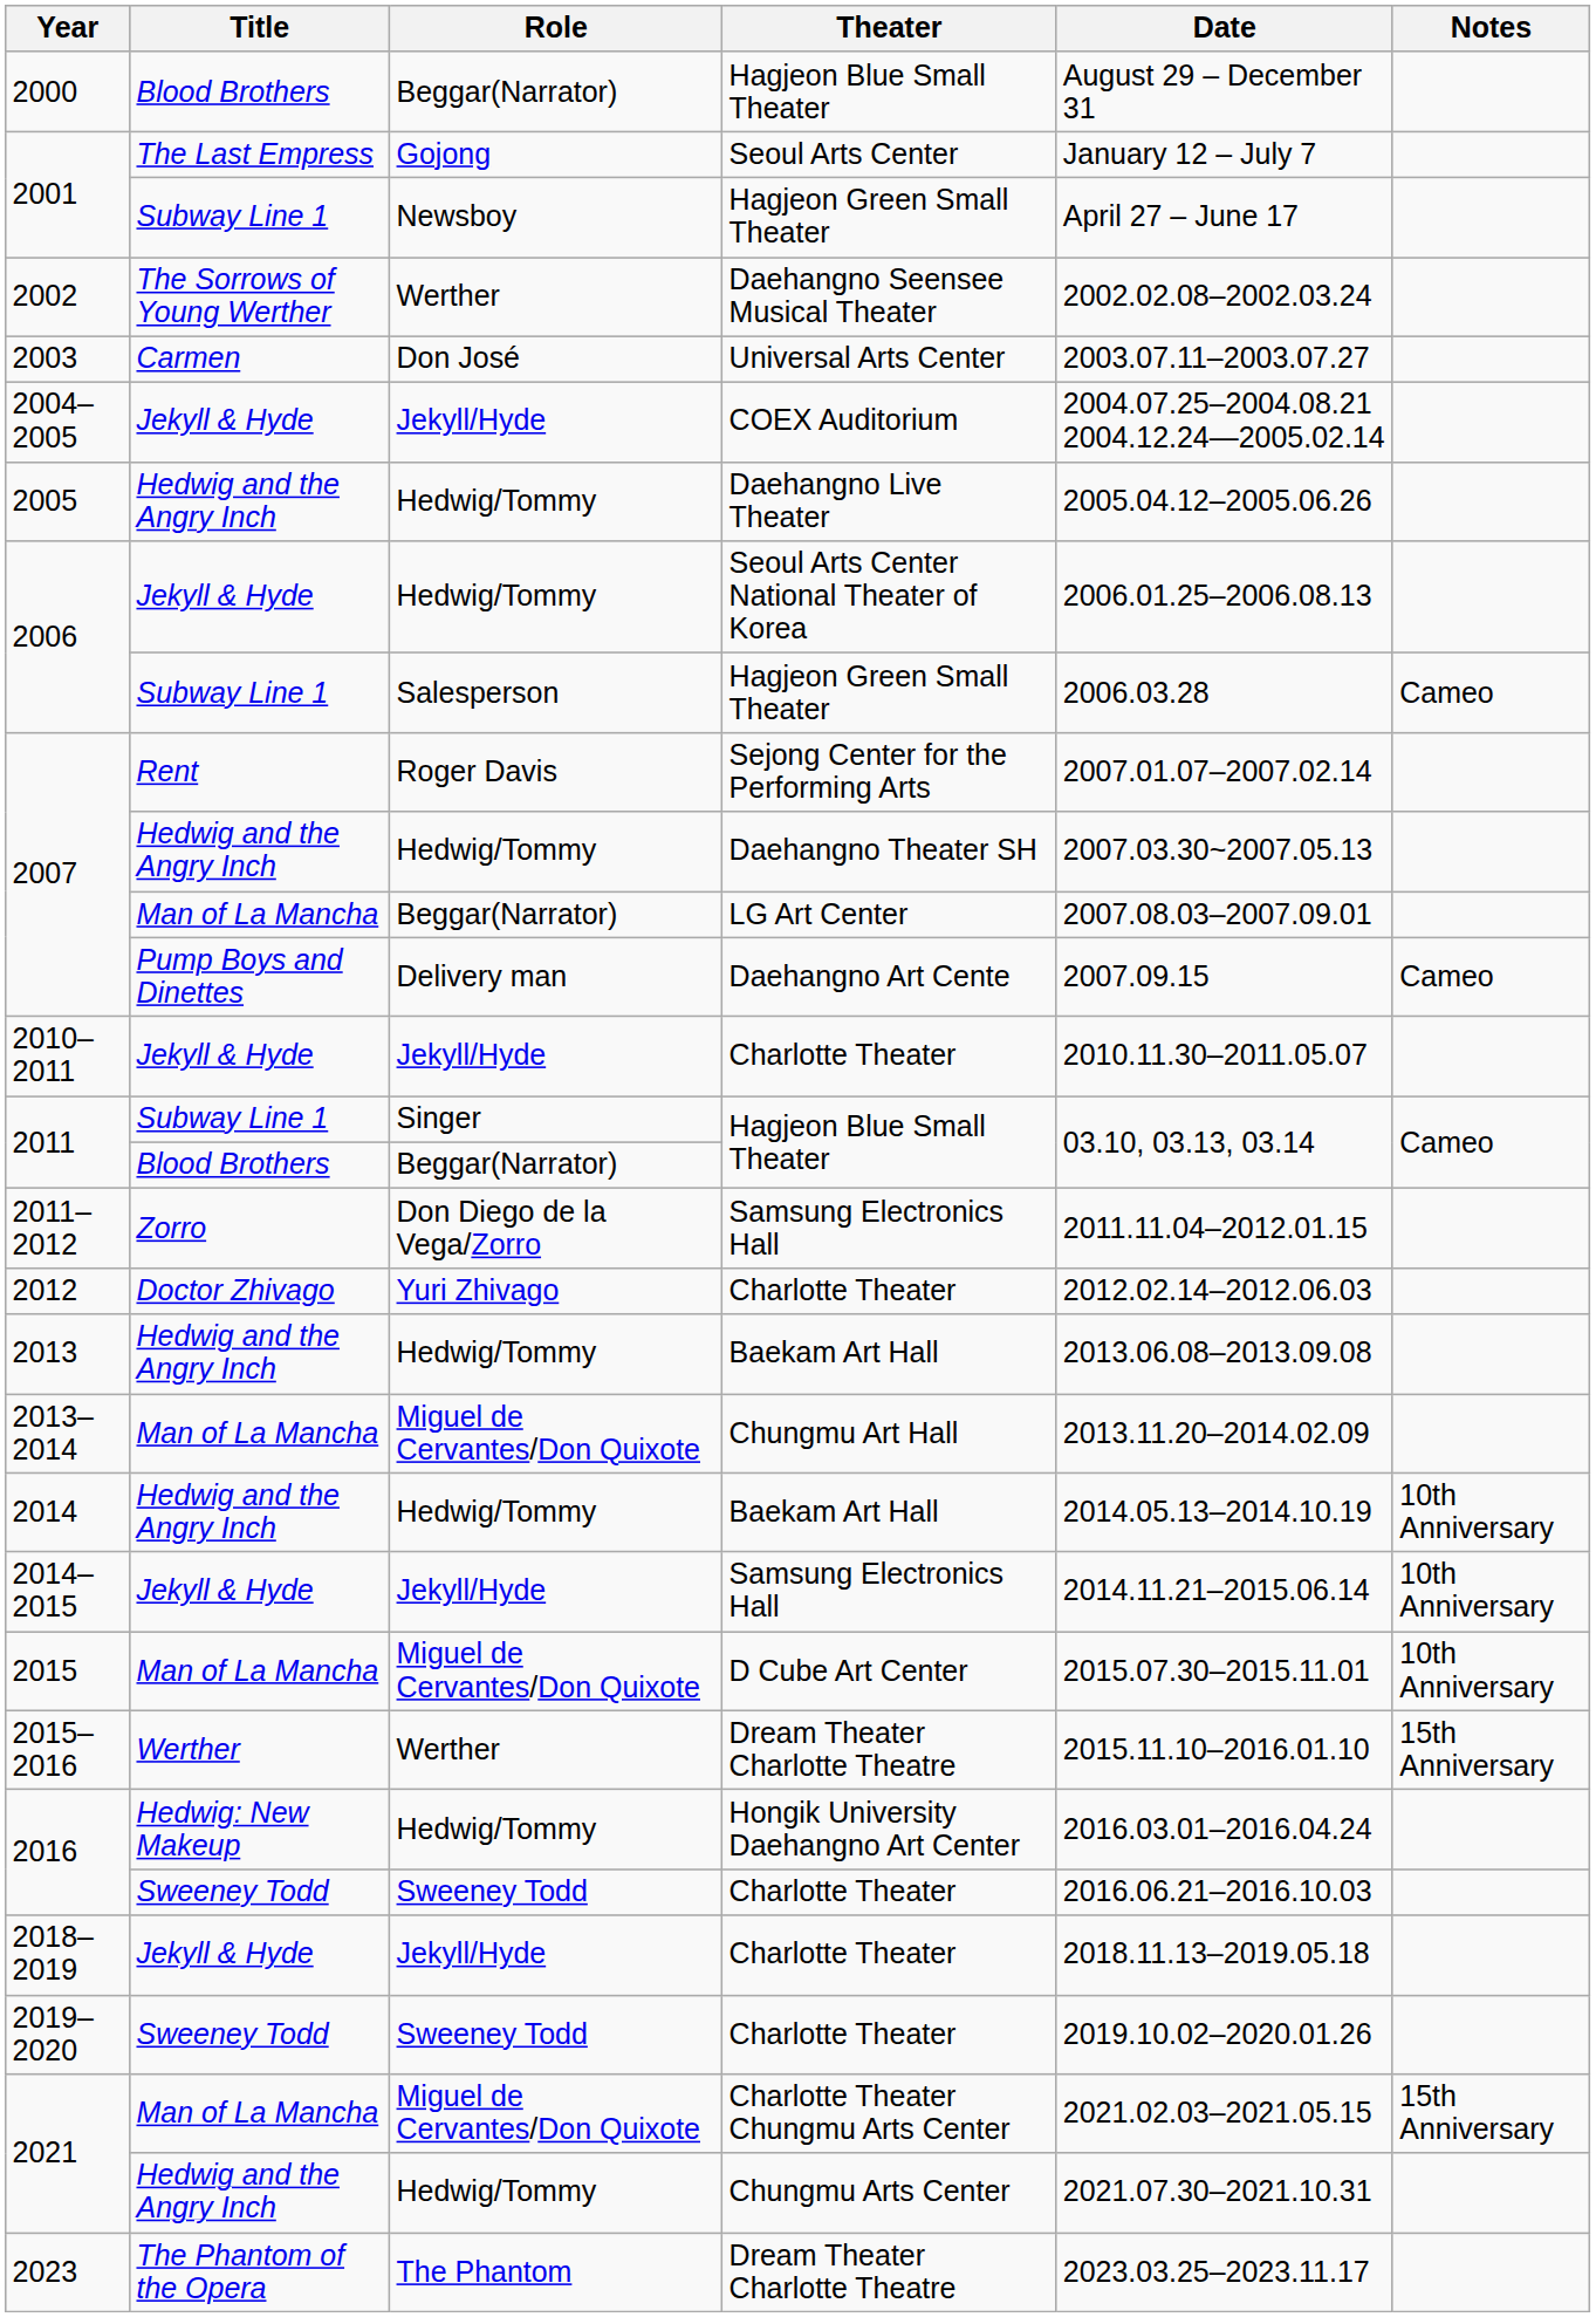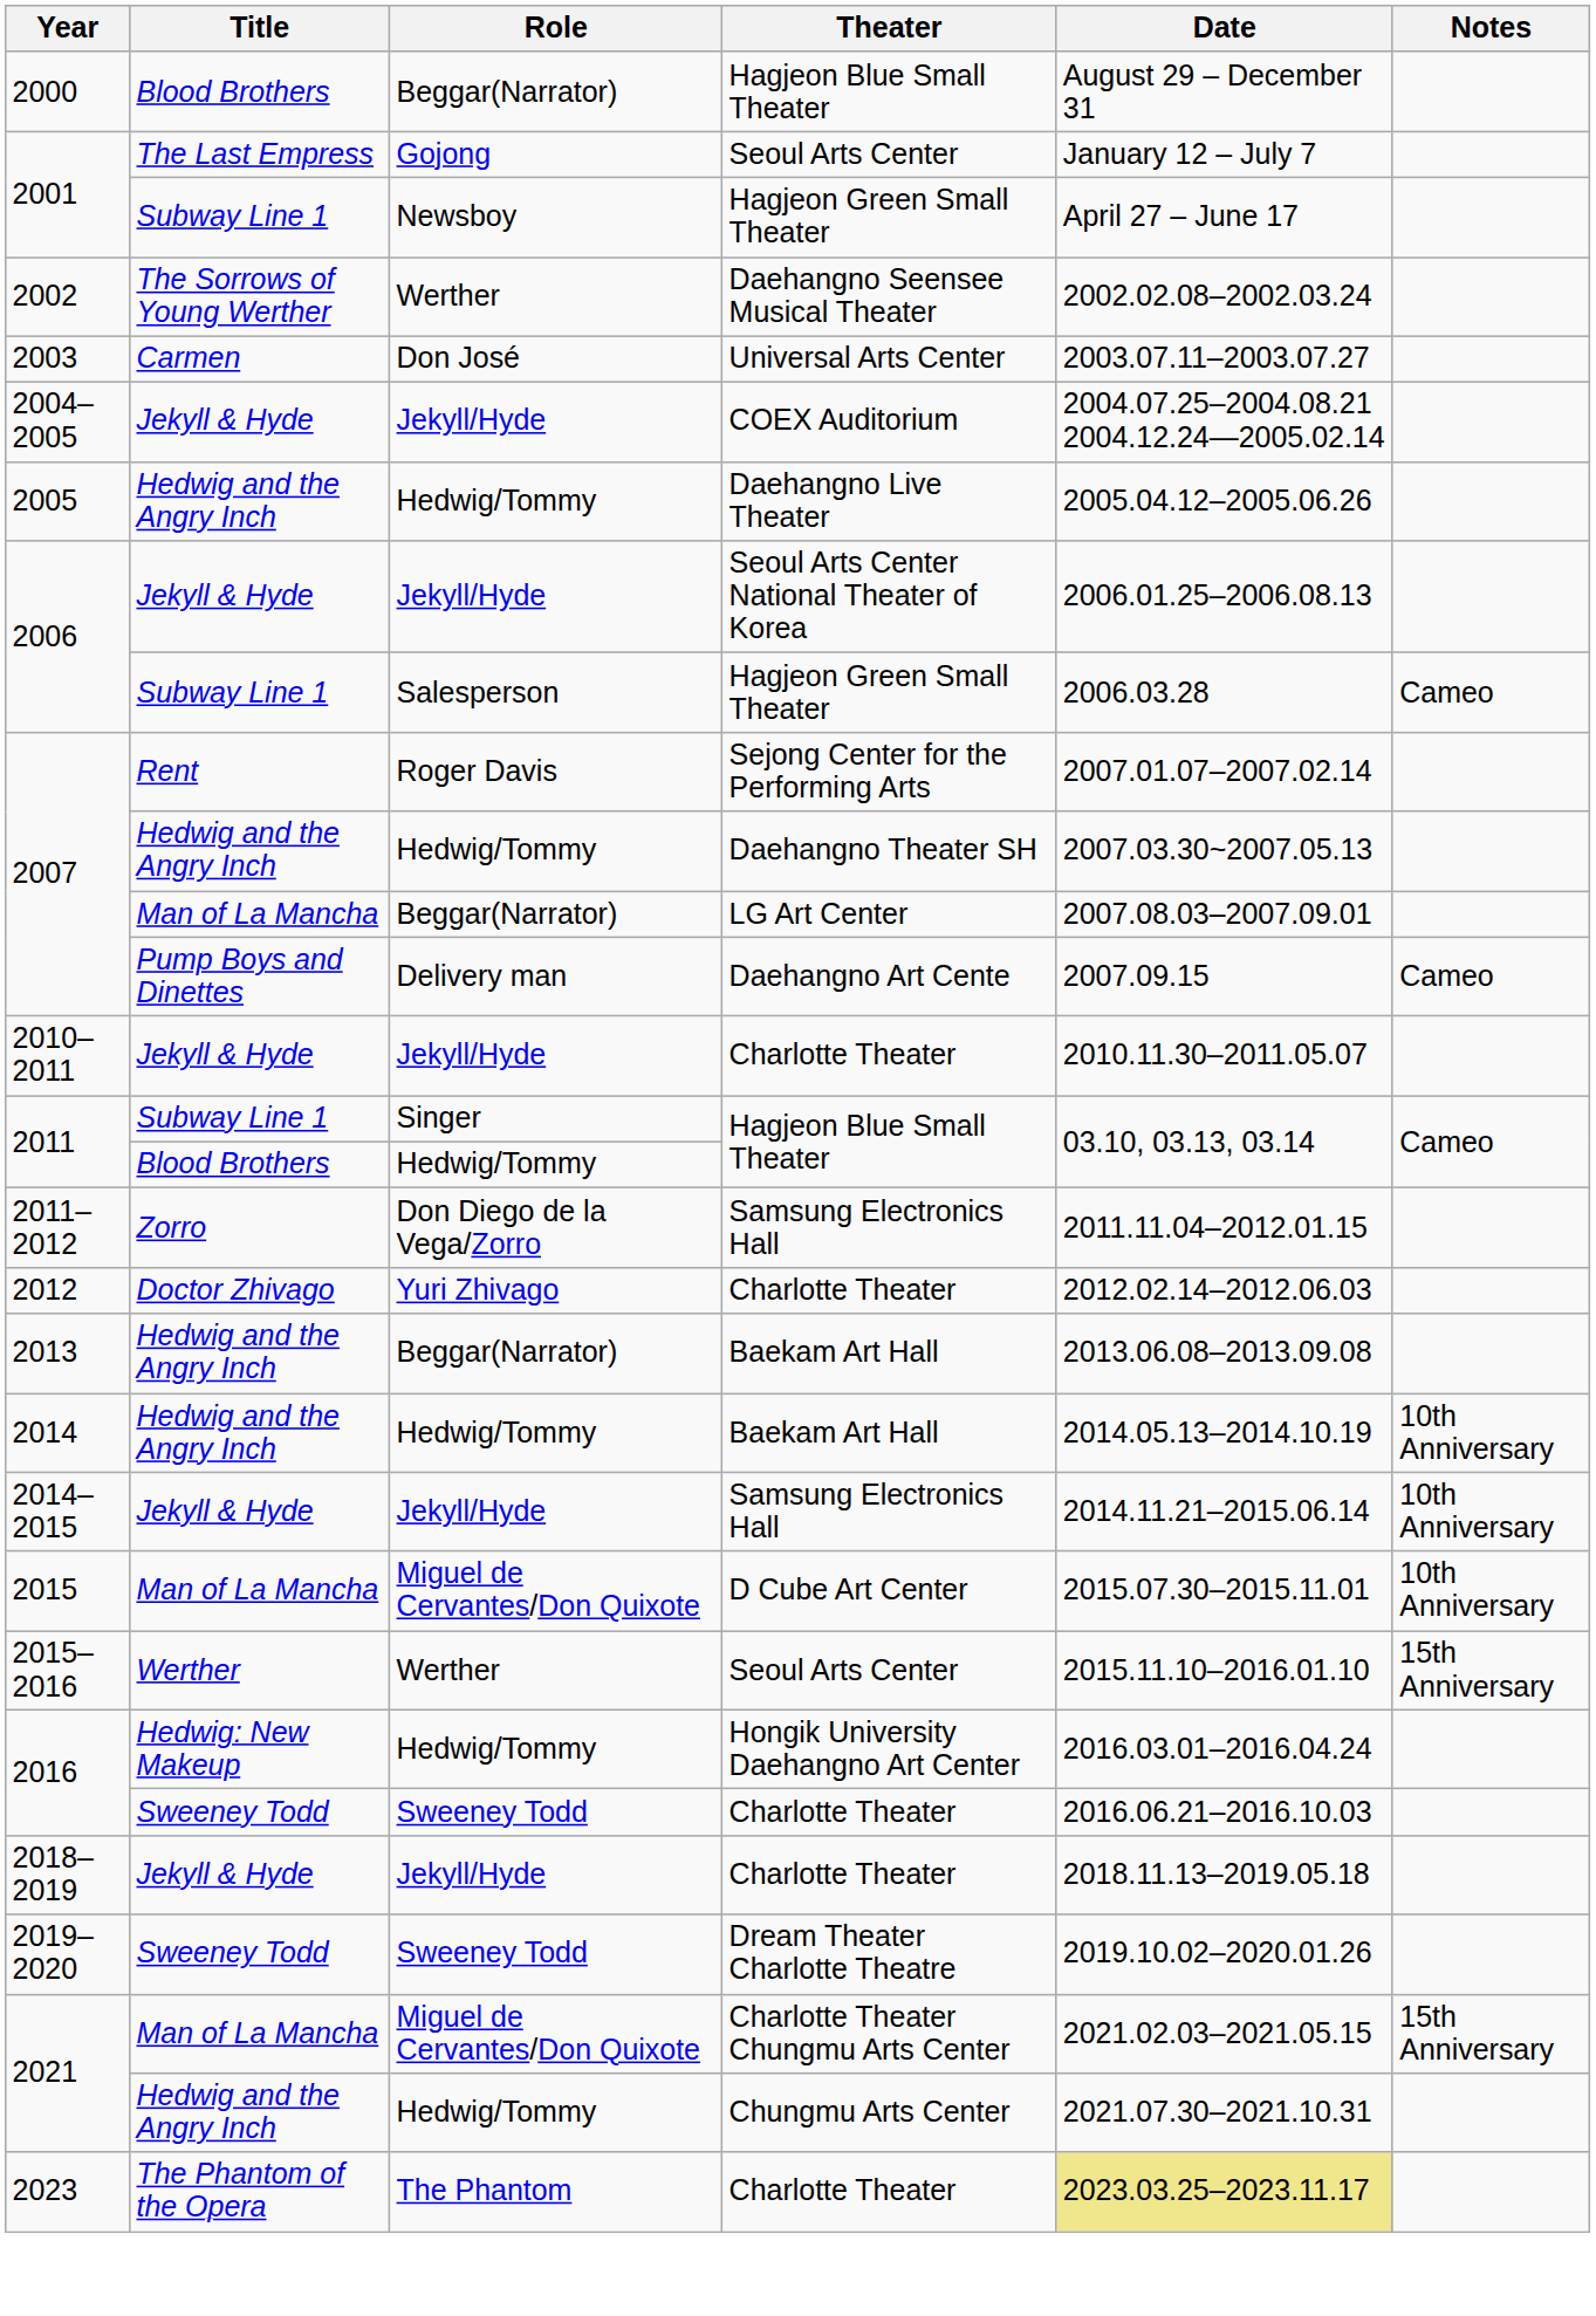2006 / Jekyll & Hyde | Role: Hedwig/Tommy -> Jekyll/Hyde
2011 / Blood Brothers | Role: Beggar(Narrator) -> Hedwig/Tommy
2013 | Role: Hedwig/Tommy -> Beggar(Narrator)
- row: 2013–2014 | Man of La Mancha | Miguel de Cervantes/Don Quixote | Chungmu Art Hall | 2013.11.20–2014.02.09
2015–2016 | Theater: Dream Theater Charlotte Theatre -> Seoul Arts Center
2019–2020 | Theater: Charlotte Theater -> Dream Theater Charlotte Theatre
2023 | Theater: Dream Theater Charlotte Theatre -> Charlotte Theater
2023 | Date: no background -> khaki background
